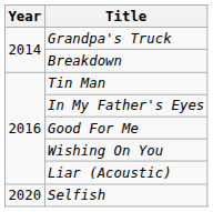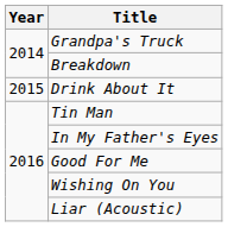+ row: 2015 | Drink About It
- row: 2020 | Selfish
